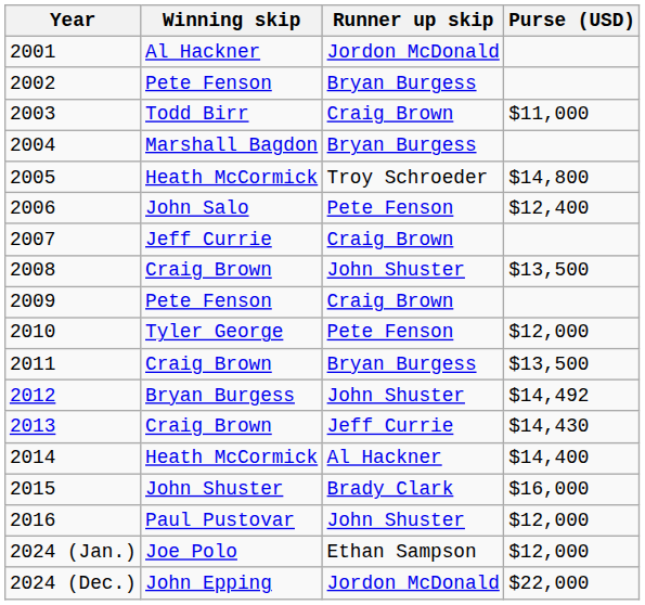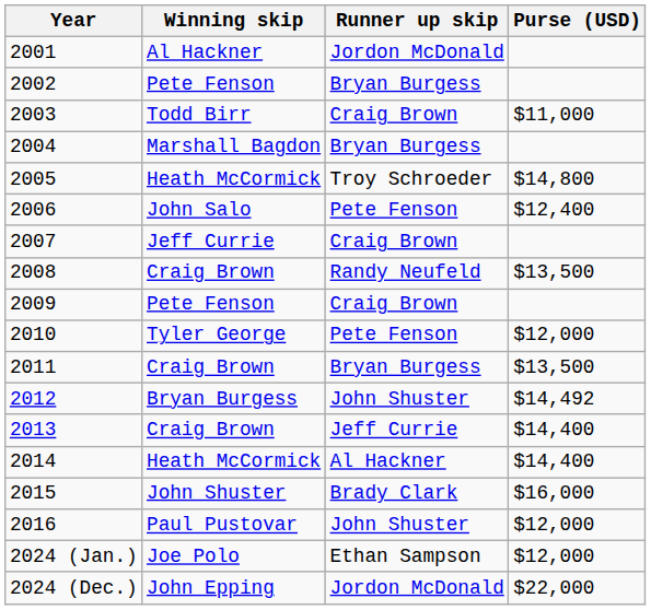2008 | Runner up skip: John Shuster -> Randy Neufeld
2013 | Purse (USD): $14,430 -> $14,400
